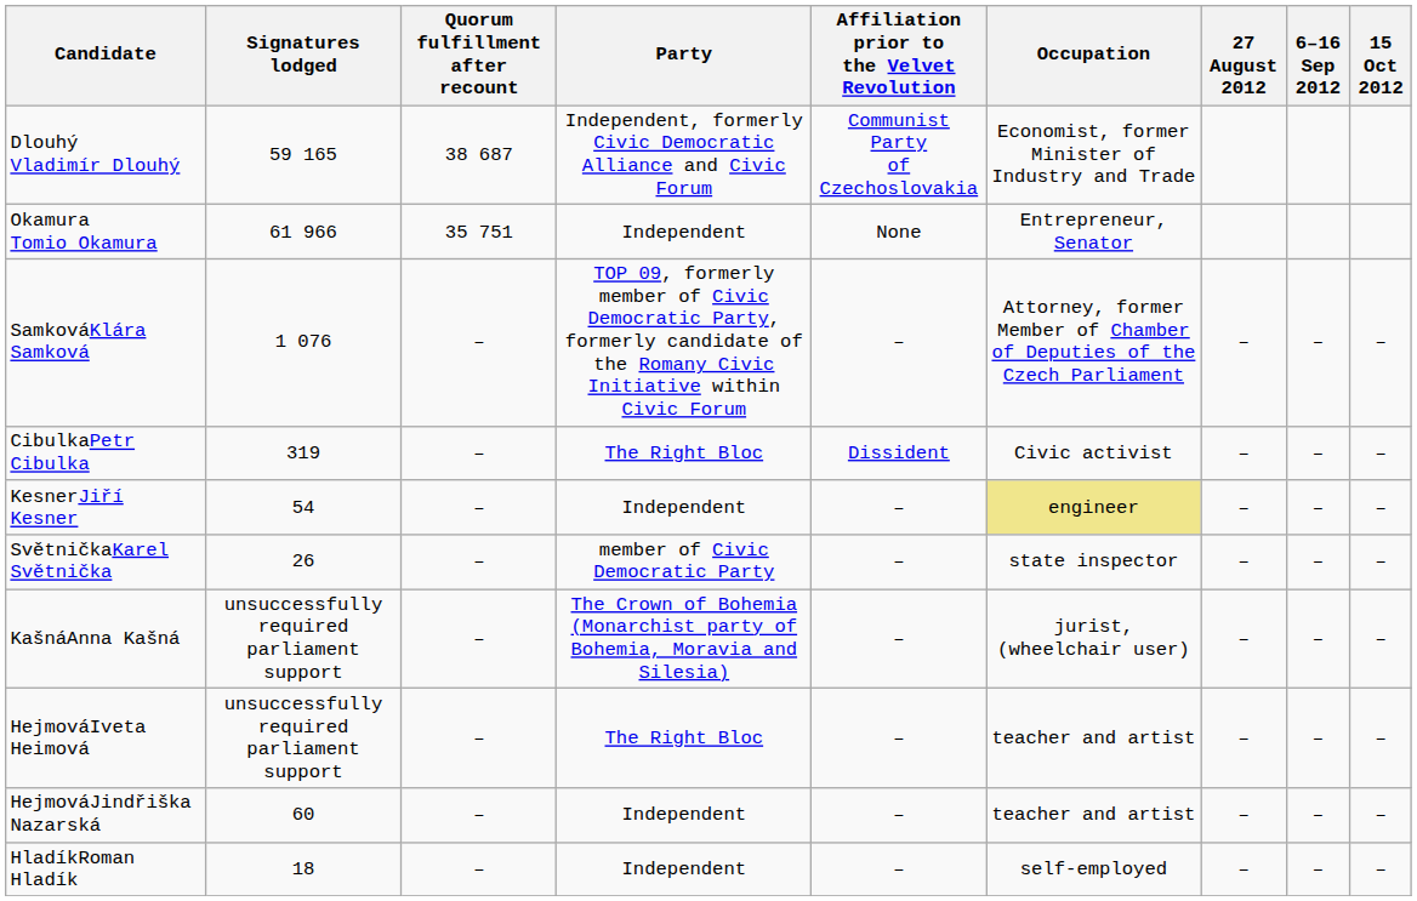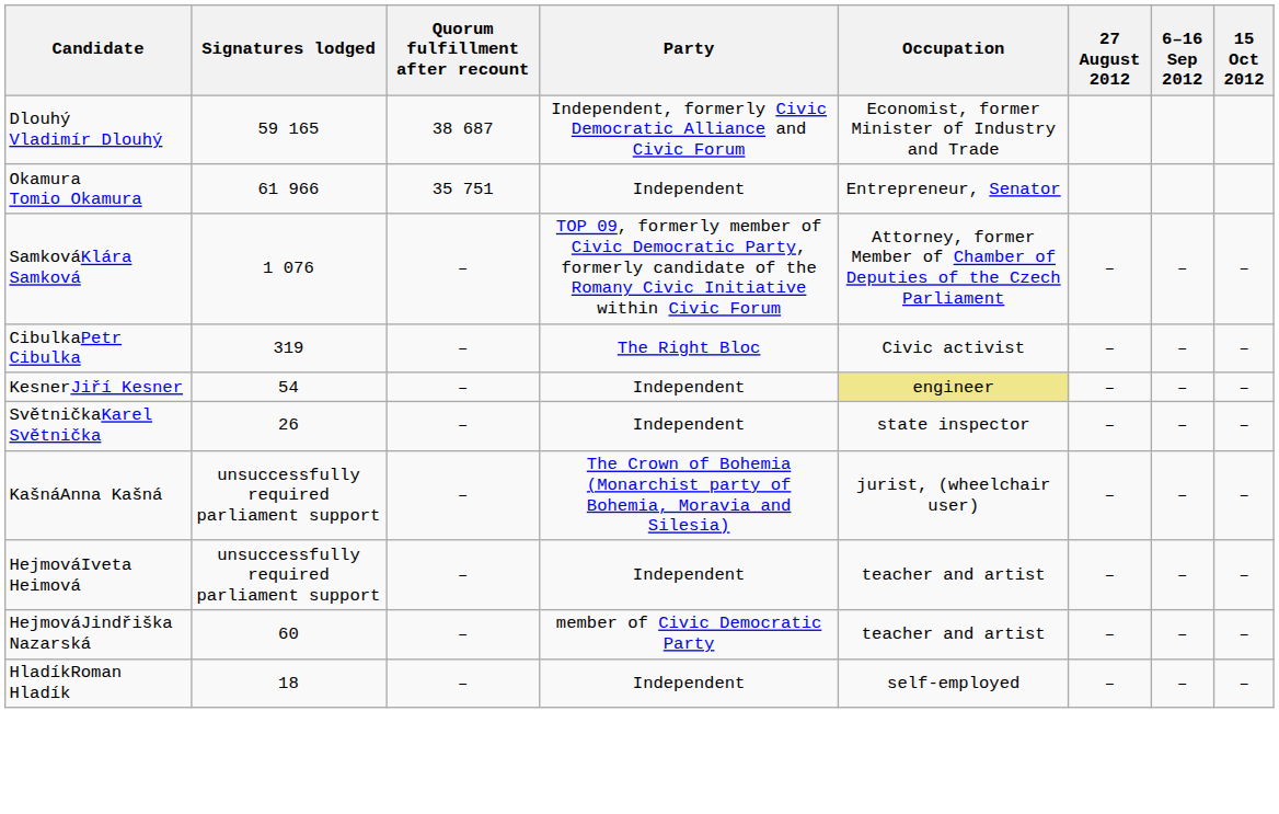- column: Affiliation prior to the Velvet Revolution | Communist Party of Czechoslovakia | None | – | Dissident | – | – | – | – | – | –
SvětničkaKarel Světnička | Party: member of Civic Democratic Party -> Independent
HejmováIveta Heimová | Party: The Right Bloc -> Independent
HejmováJindřiška Nazarská | Party: Independent -> member of Civic Democratic Party
